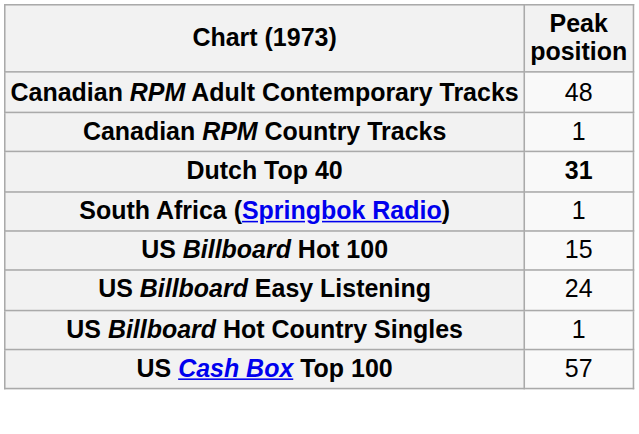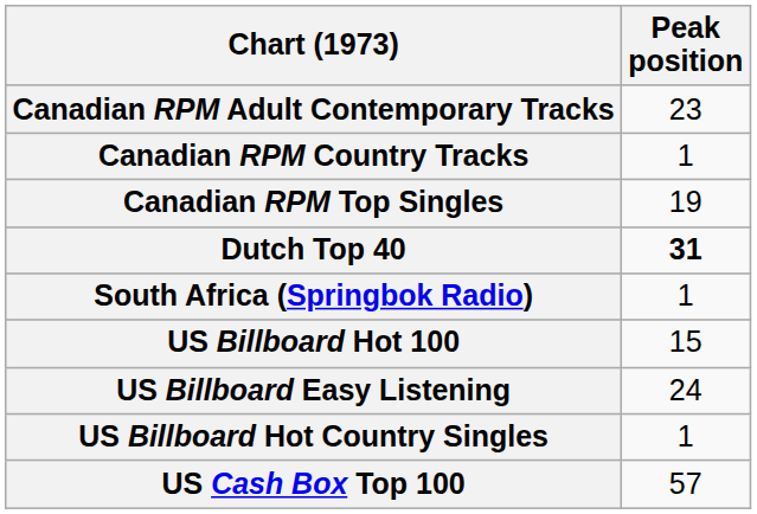Canadian RPM Adult Contemporary Tracks | Peak position: 48 -> 23
+ row: Canadian RPM Top Singles | 19
